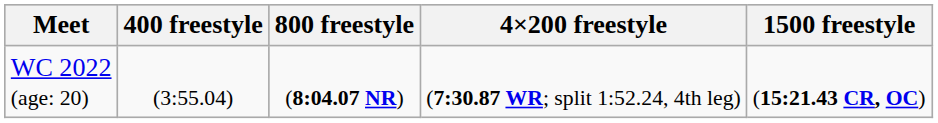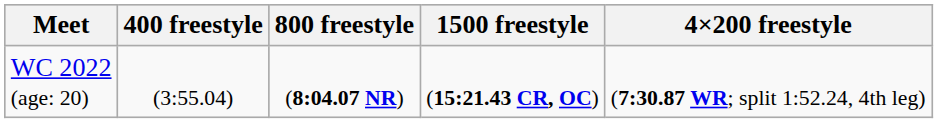columns swapped: 1500 freestyle <-> 4×200 freestyle
